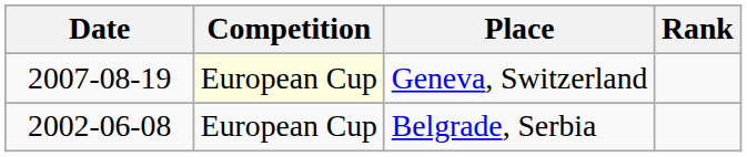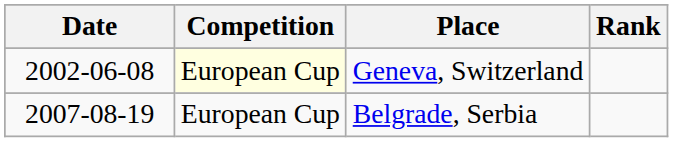Geneva, Switzerland | Date: 2007-08-19 -> 2002-06-08
Belgrade, Serbia | Date: 2002-06-08 -> 2007-08-19
